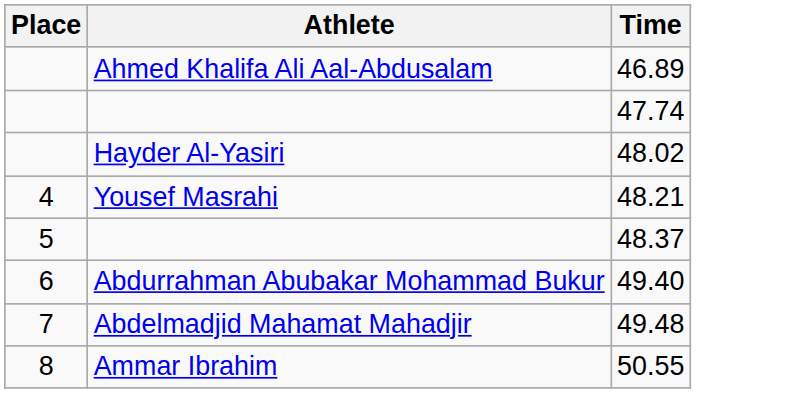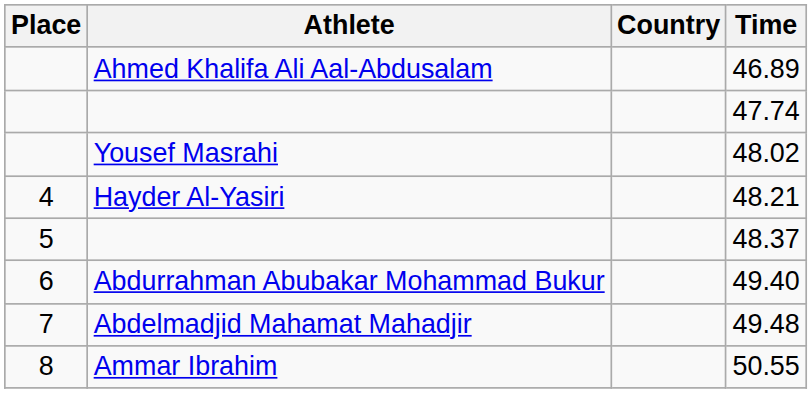+ column: Country
48.02 | Athlete: Hayder Al-Yasiri -> Yousef Masrahi
48.21 | Athlete: Yousef Masrahi -> Hayder Al-Yasiri
